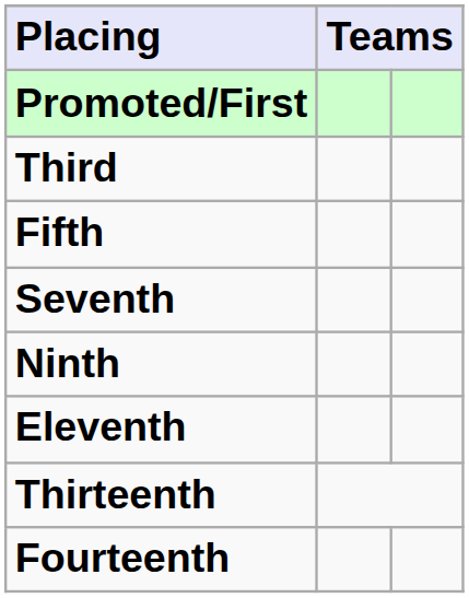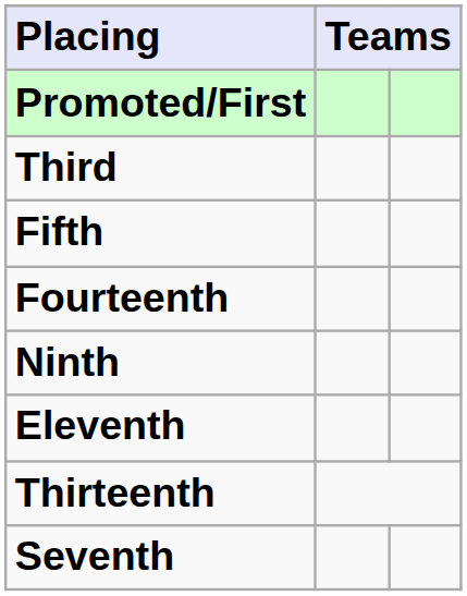rows swapped: Seventh <-> Fourteenth
